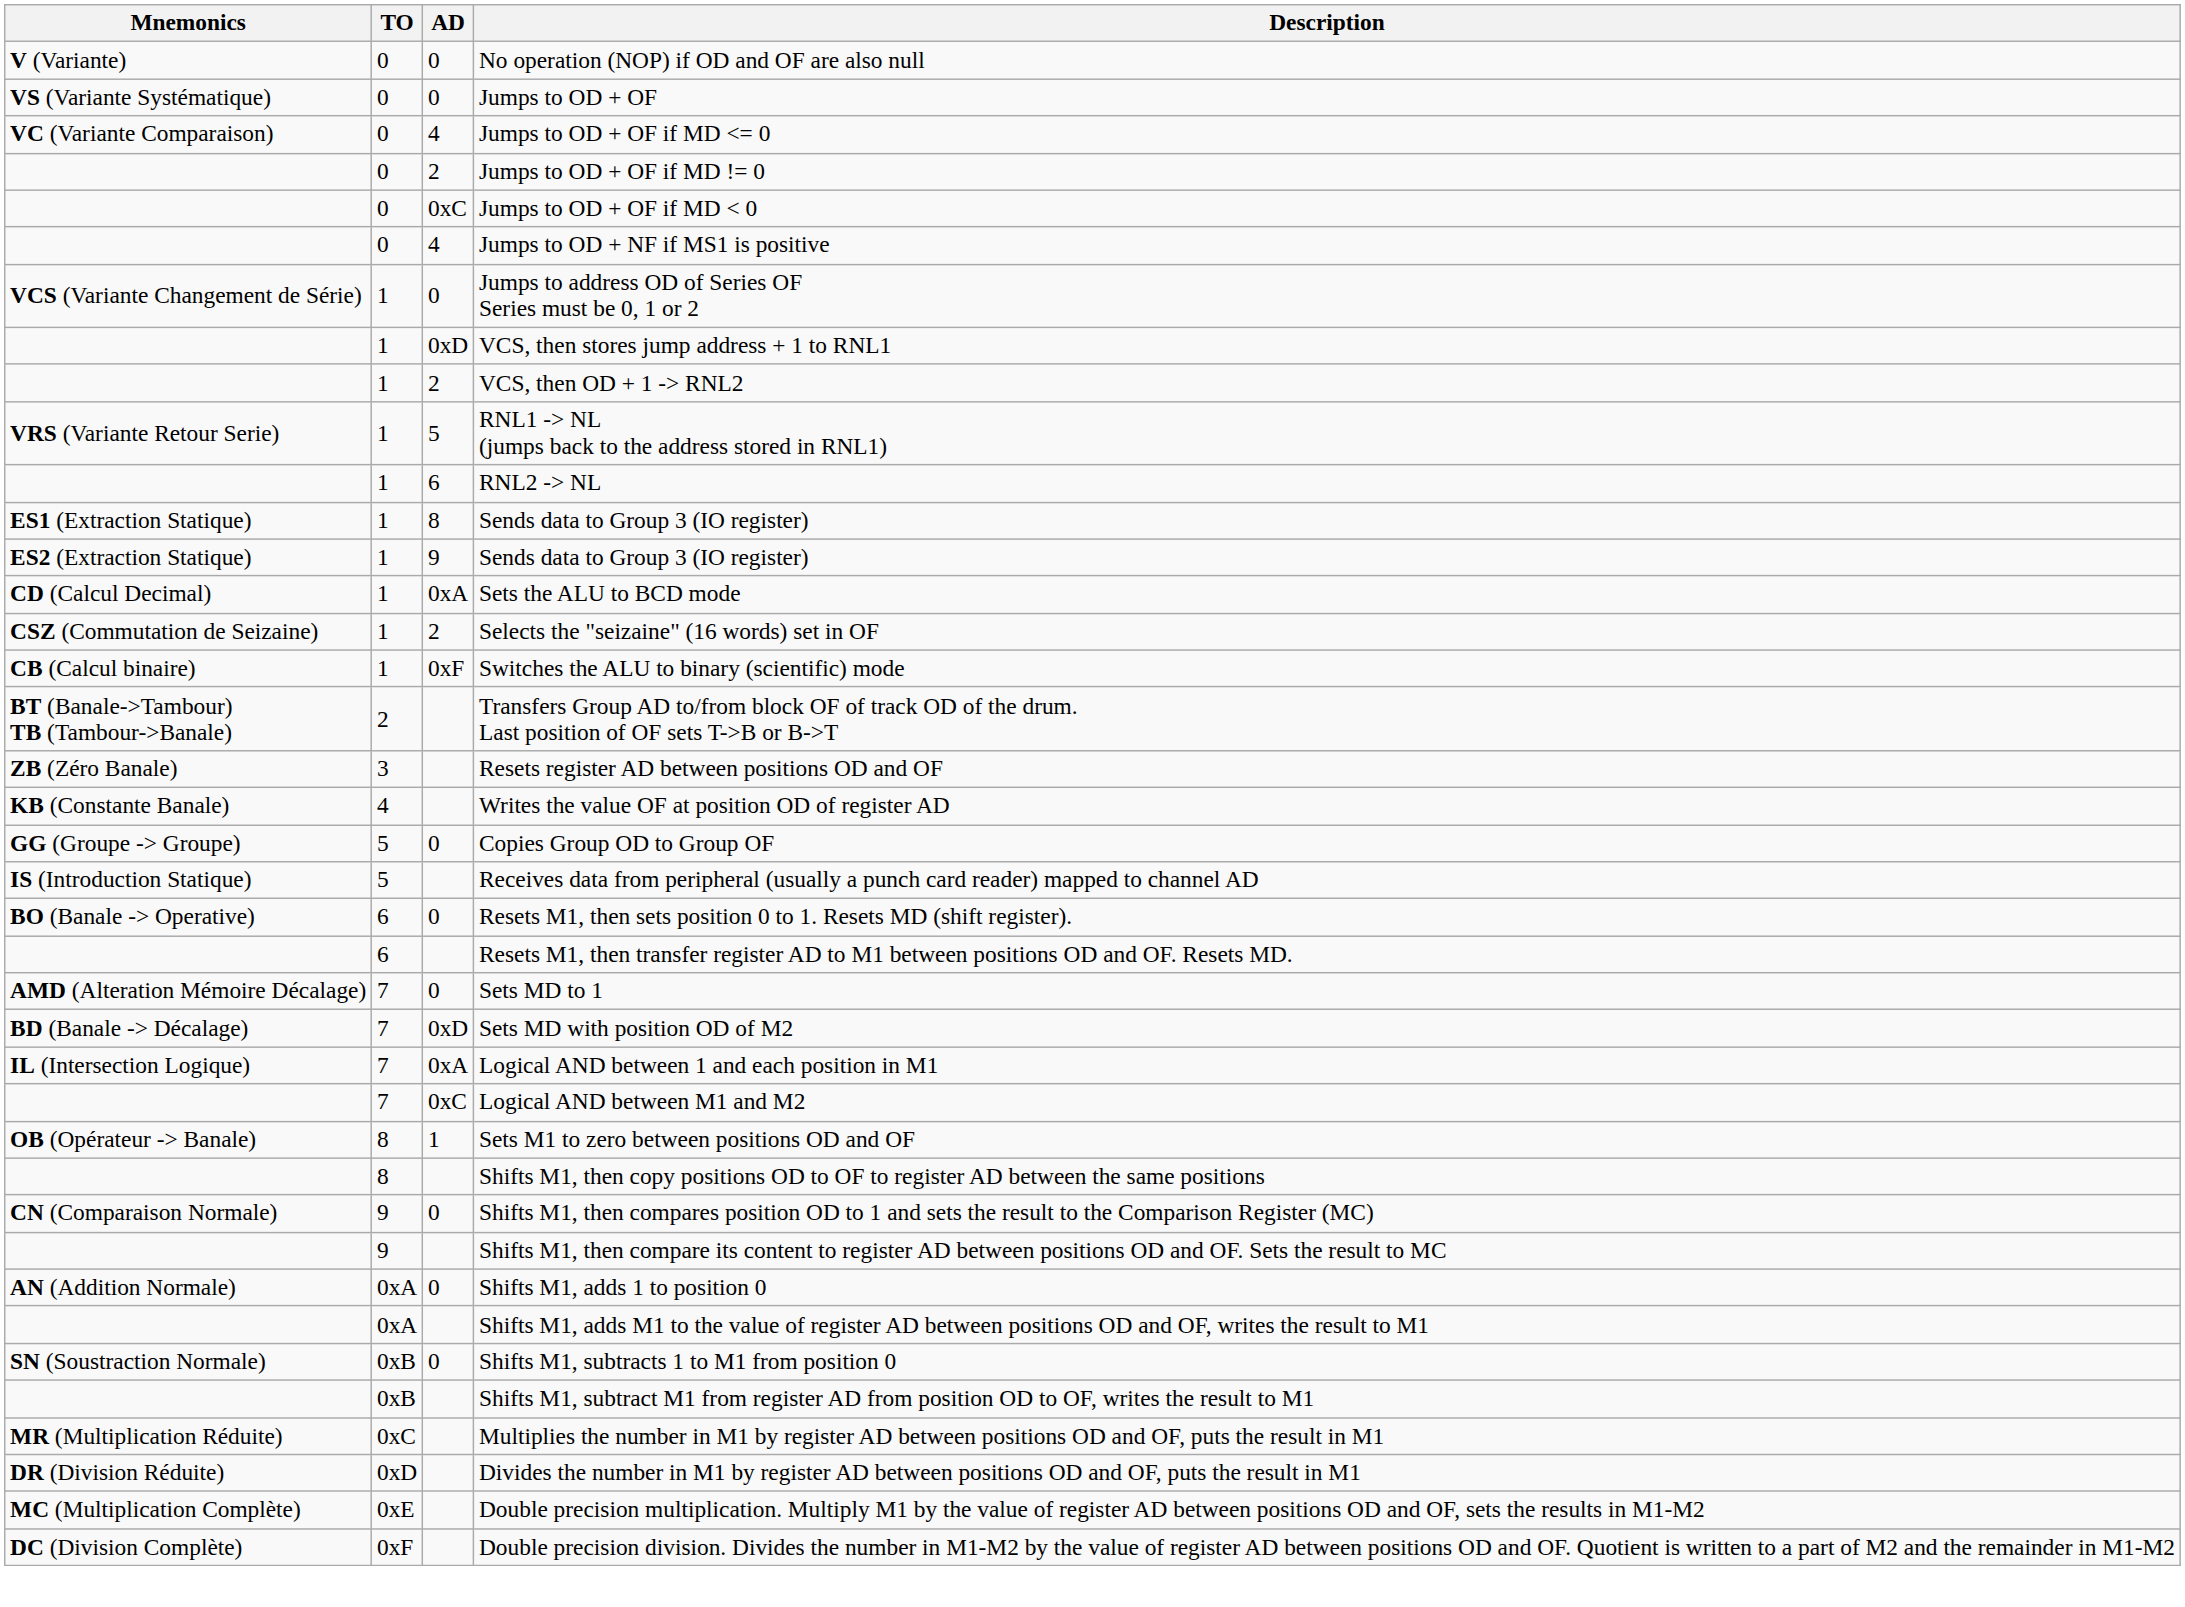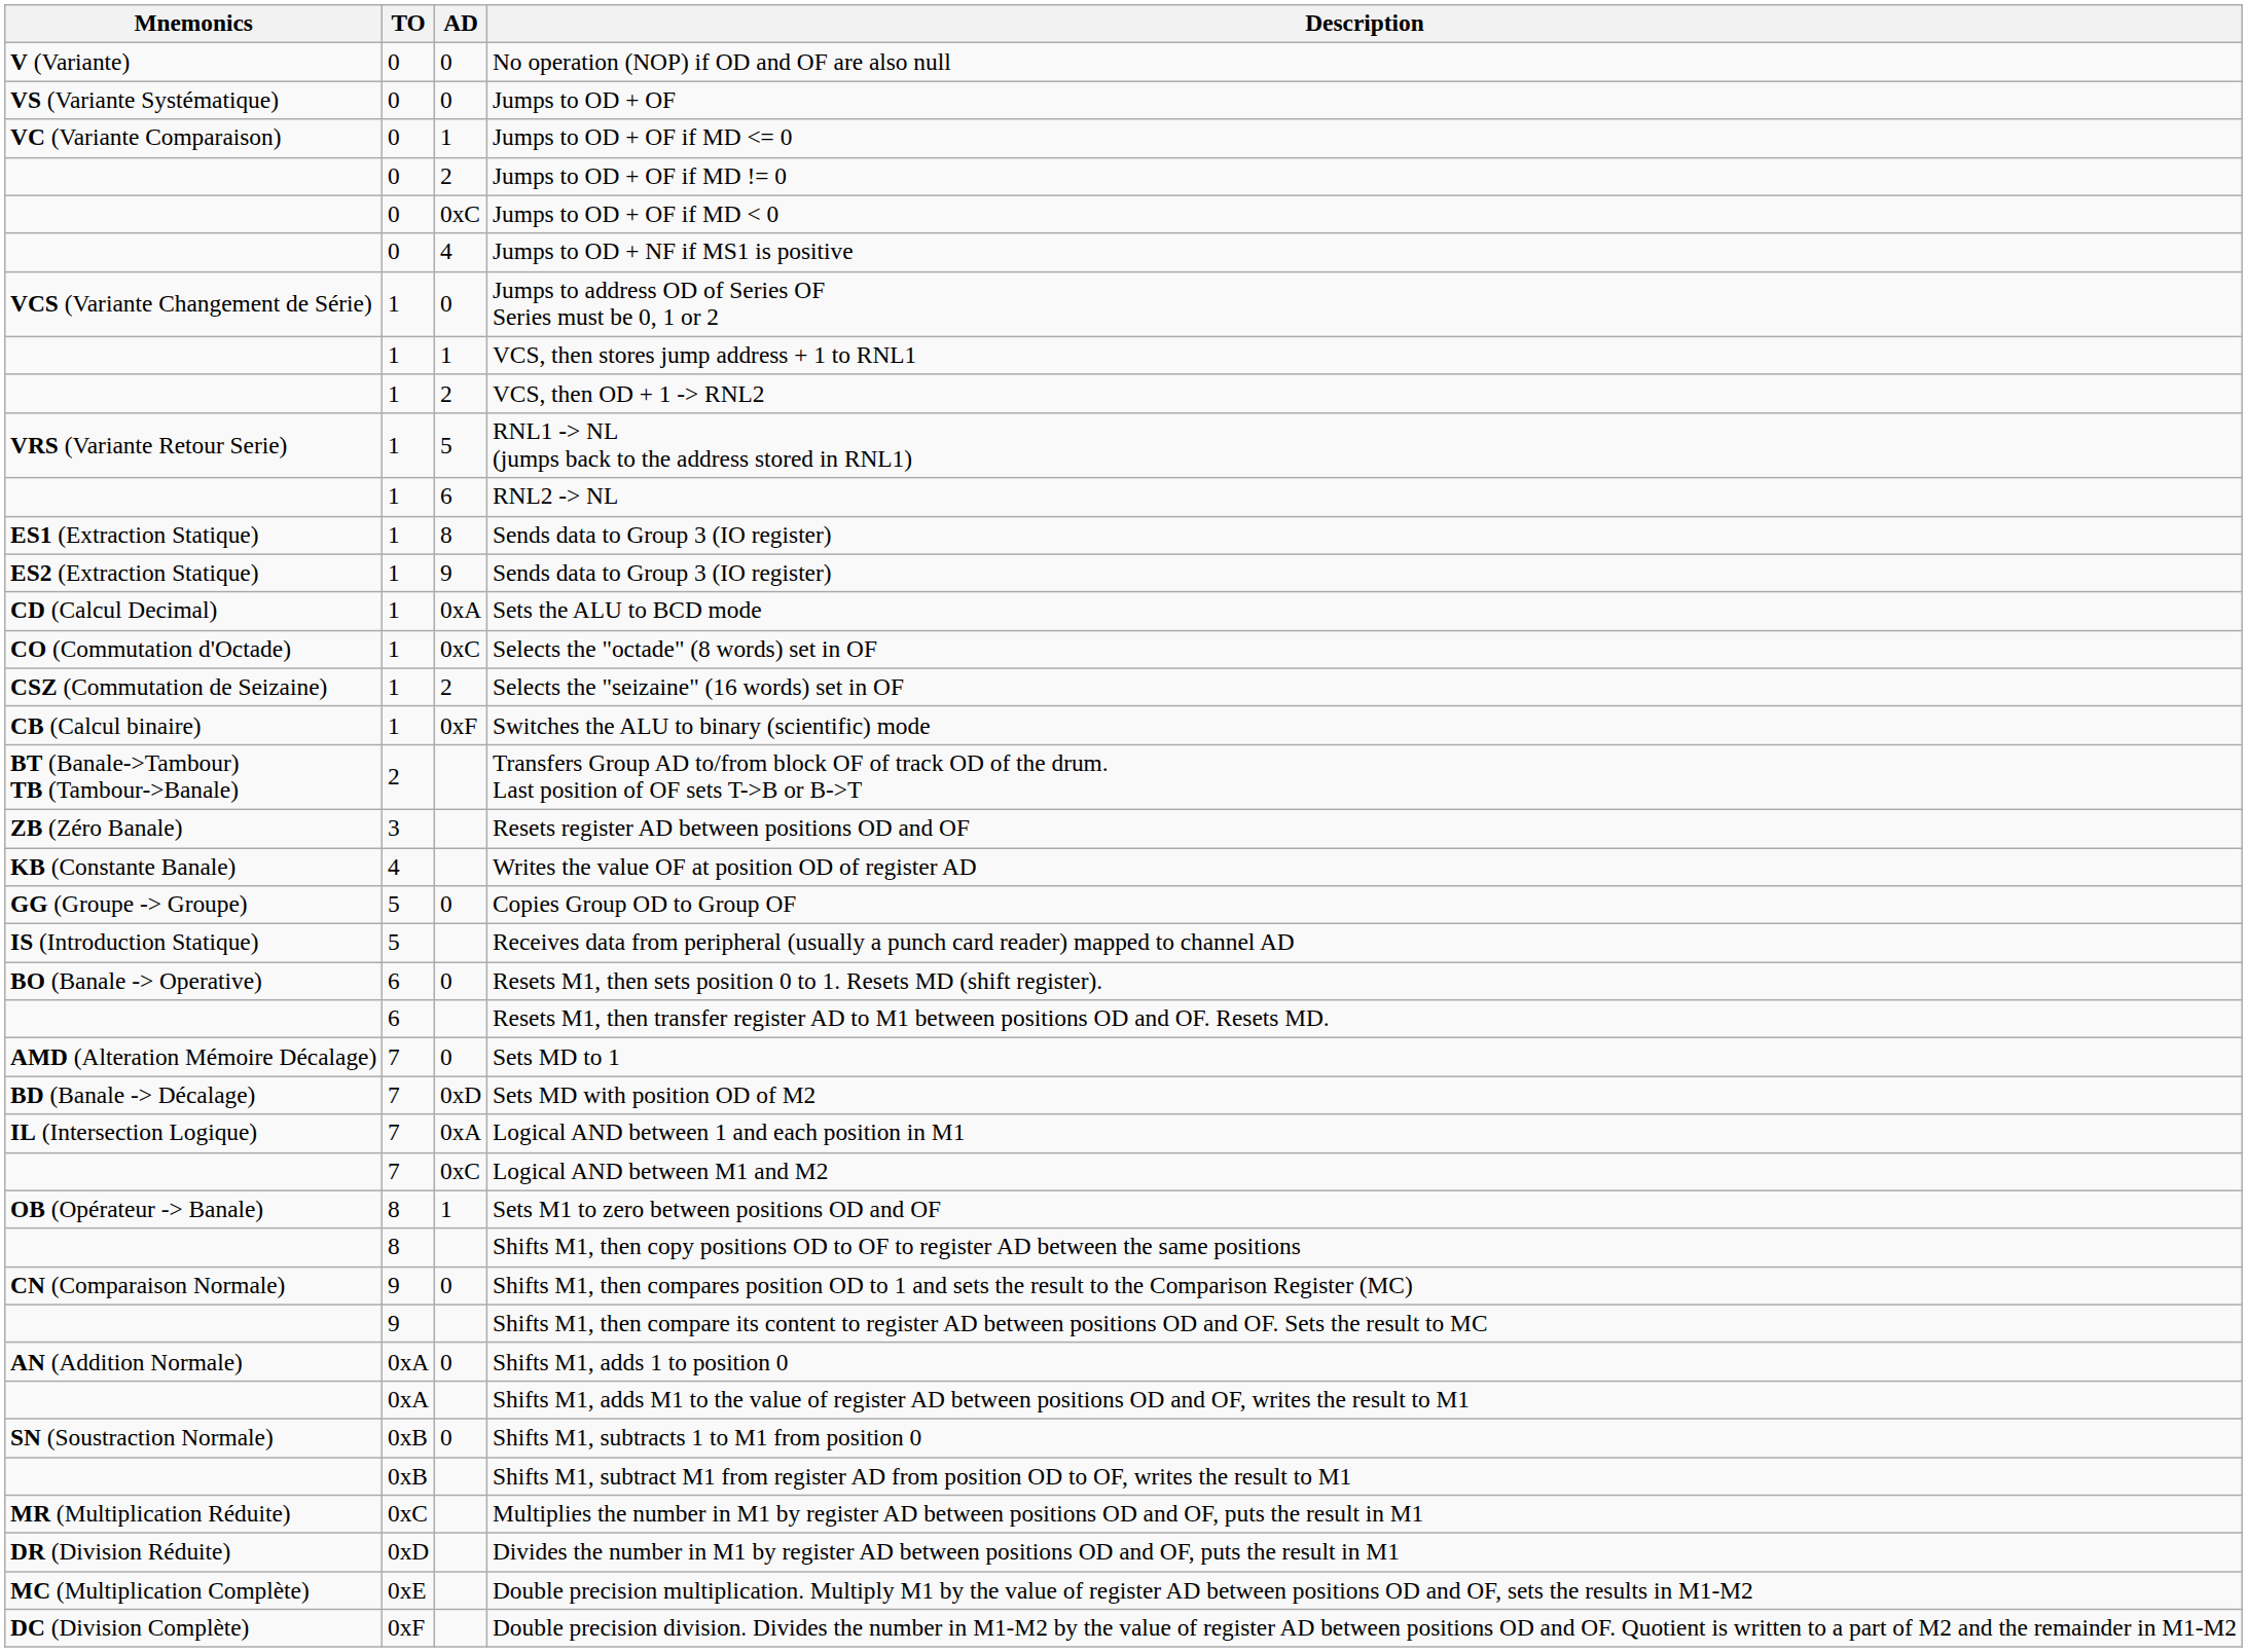Jumps to OD + OF if MD <= 0 | AD: 4 -> 1
VCS, then stores jump address + 1 to RNL1 | AD: 0xD -> 1
+ row: CO (Commutation d'Octade) | 1 | 0xC | Selects the "octade" (8 words) set in OF
